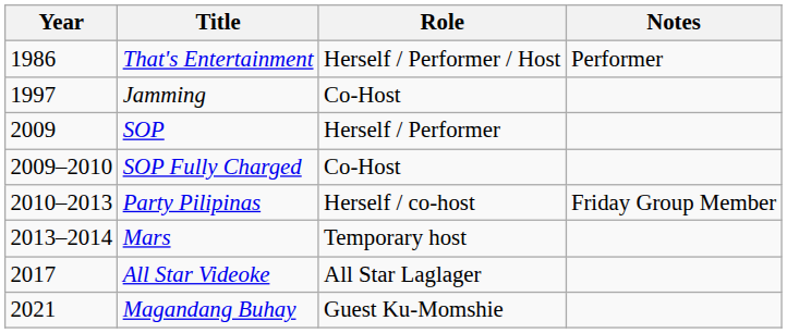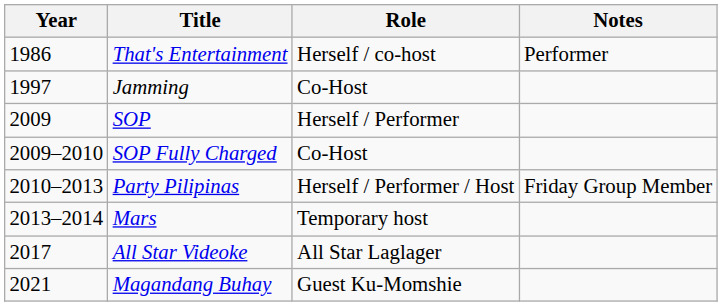That's Entertainment | Role: Herself / Performer / Host -> Herself / co-host
Party Pilipinas | Role: Herself / co-host -> Herself / Performer / Host
